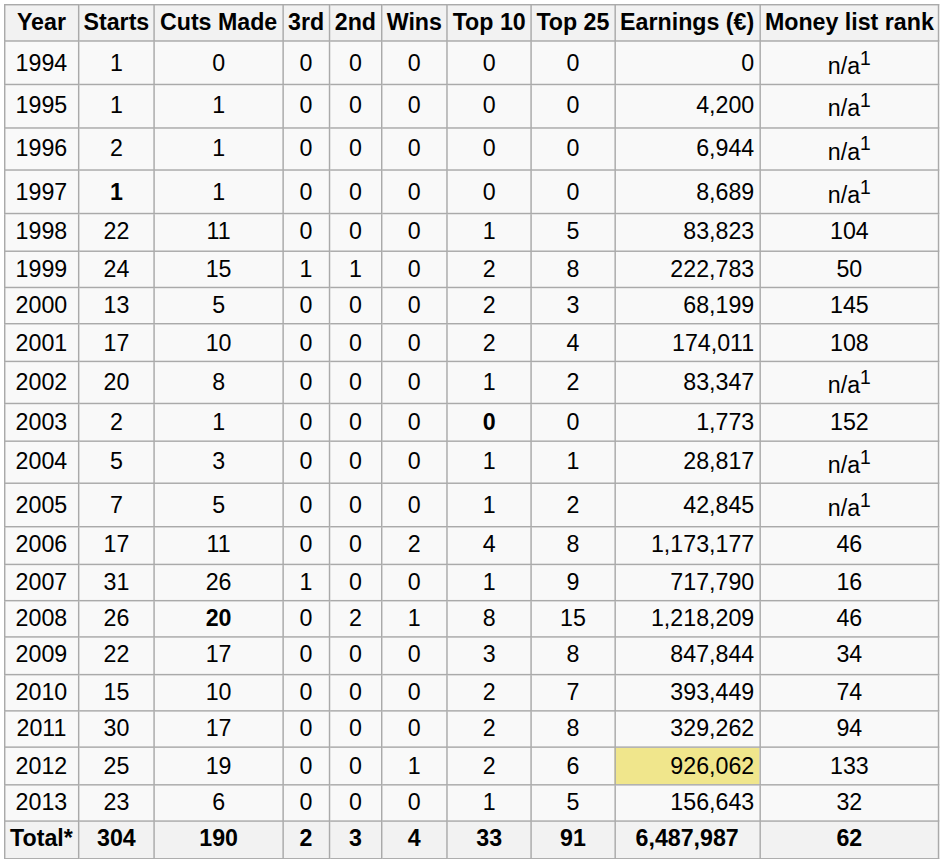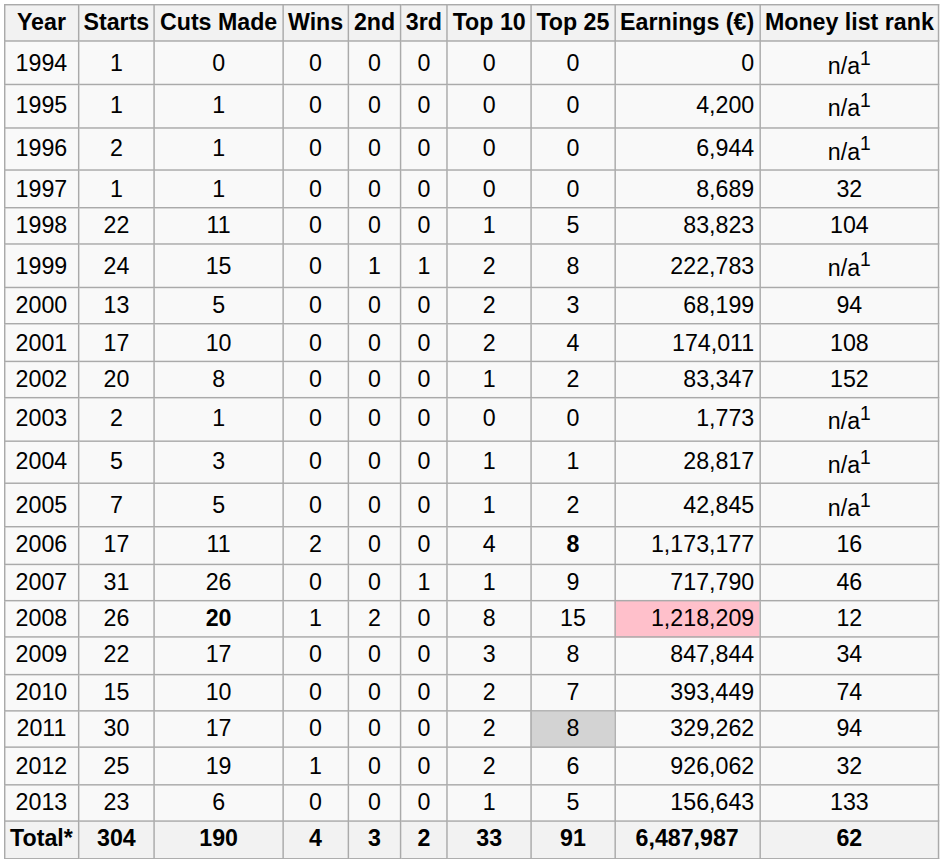columns swapped: Wins <-> 3rd
1997 | Starts: bold -> normal
1997 | Money list rank: n/a1 -> 32
1999 | Money list rank: 50 -> n/a1
2000 | Money list rank: 145 -> 94
2002 | Money list rank: n/a1 -> 152
2003 | Top 10: bold -> normal
2003 | Money list rank: 152 -> n/a1
2006 | Top 25: normal -> bold
2006 | Money list rank: 46 -> 16
2007 | Money list rank: 16 -> 46
2008 | Earnings (€): no background -> pink background
2008 | Money list rank: 46 -> 12
2011 | Top 25: no background -> lightgrey background
2012 | Earnings (€): khaki background -> no background
2012 | Money list rank: 133 -> 32
2013 | Money list rank: 32 -> 133
